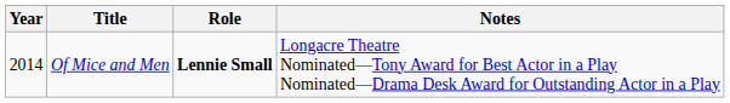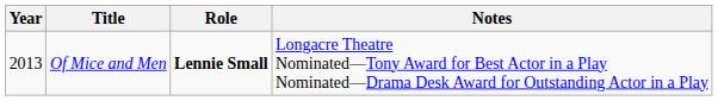Of Mice and Men | Year: 2014 -> 2013
